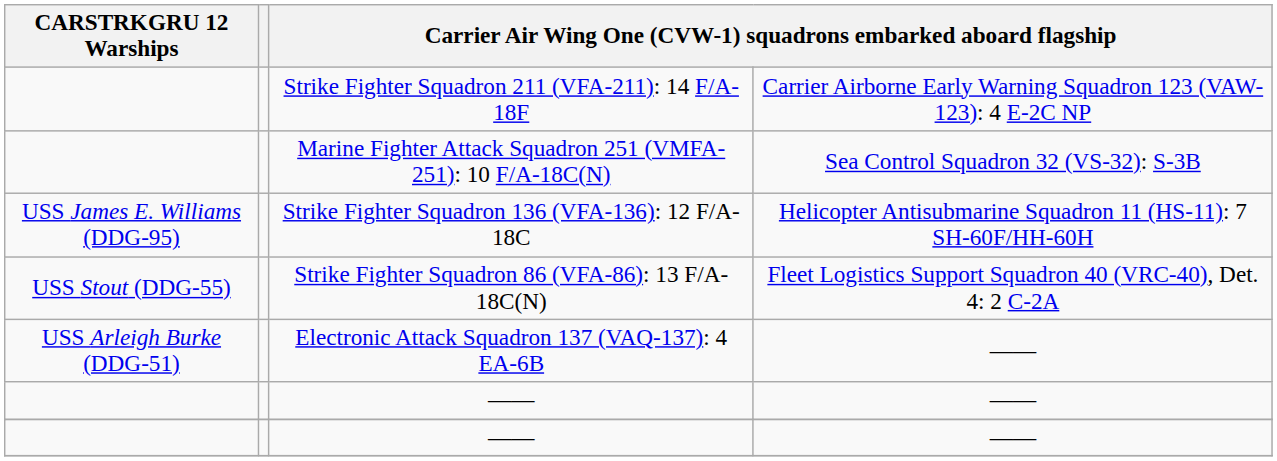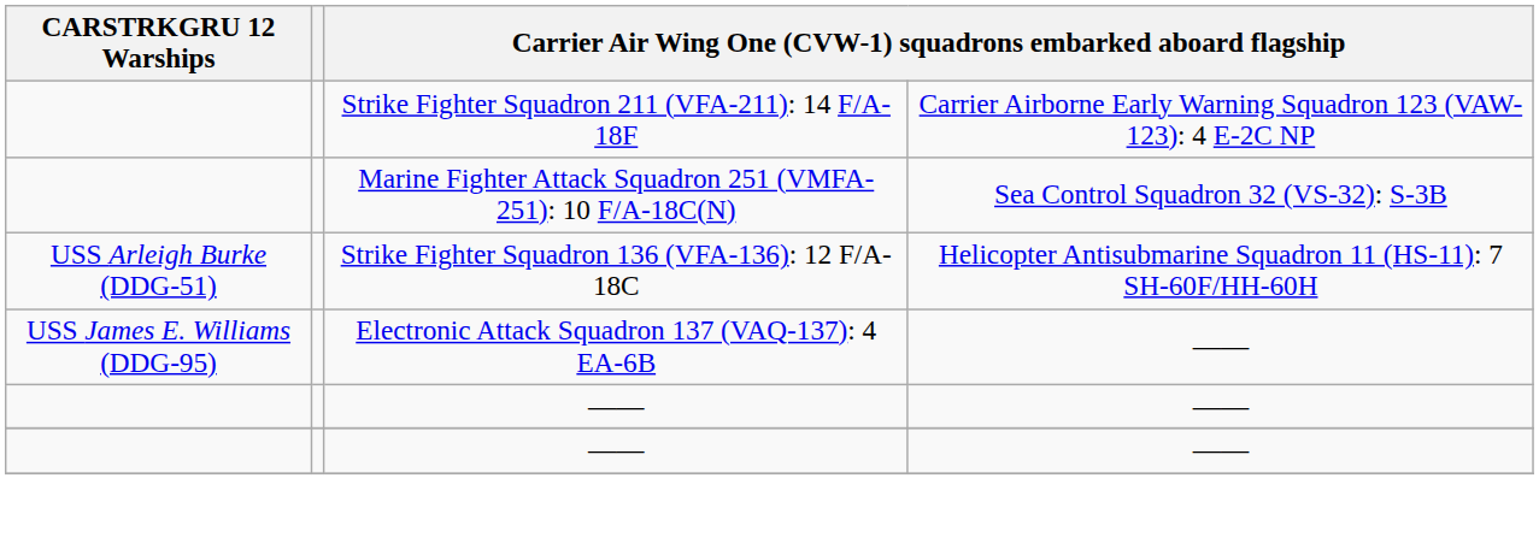Strike Fighter Squadron 136 (VFA-136): 12 F/A-18C | CARSTRKGRU 12 Warships: USS James E. Williams (DDG-95) -> USS Arleigh Burke (DDG-51)
- row: USS Stout (DDG-55) | Strike Fighter Squadron 86 (VFA-86): 13 F/A-18C(N) | Fleet Logistics Support Squadron 40 (VRC-40), Det. 4: 2 C-2A
Electronic Attack Squadron 137 (VAQ-137): 4 EA-6B | CARSTRKGRU 12 Warships: USS Arleigh Burke (DDG-51) -> USS James E. Williams (DDG-95)
